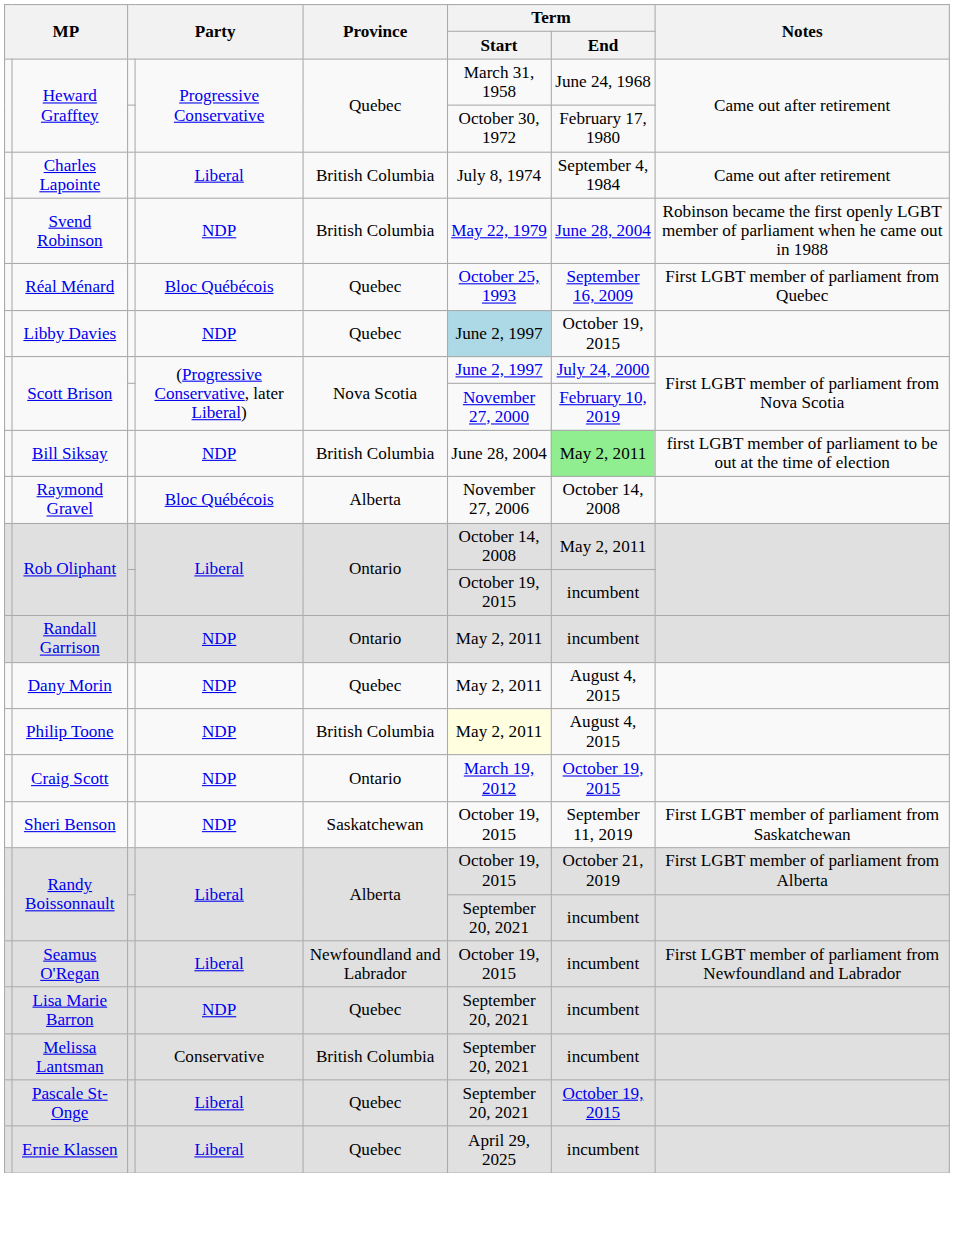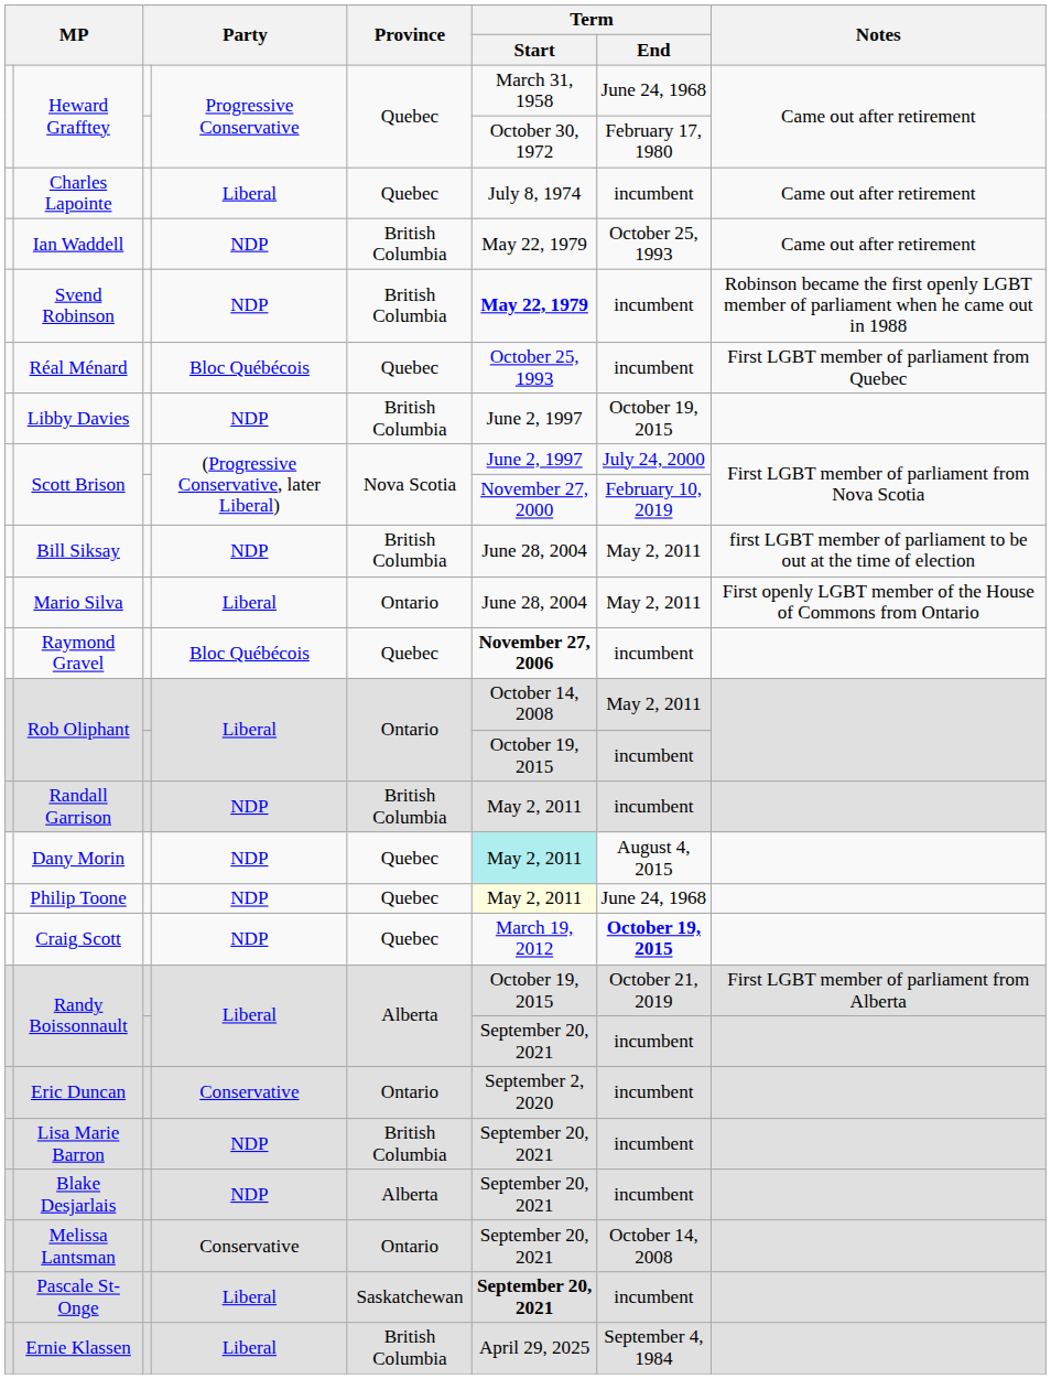Charles Lapointe | Province: British Columbia -> Quebec
Charles Lapointe | Term / End: September 4, 1984 -> incumbent
+ row: Ian Waddell | NDP | British Columbia | May 22, 1979 | October 25, 1993 | Came out after retirement
Svend Robinson | Term / Start: normal -> bold
Svend Robinson | Term / End: June 28, 2004 -> incumbent
Réal Ménard | Term / End: September 16, 2009 -> incumbent
Libby Davies | Province: Quebec -> British Columbia
Libby Davies | Term / Start: lightblue background -> no background
Bill Siksay | Term / End: lightgreen background -> no background
+ row: Mario Silva | Liberal | Ontario | June 28, 2004 | May 2, 2011 | First openly LGBT member of the House of Commons from Ontario
Raymond Gravel | Province: Alberta -> Quebec
Raymond Gravel | Term / Start: normal -> bold
Raymond Gravel | Term / End: October 14, 2008 -> incumbent
Randall Garrison | Province: Ontario -> British Columbia
Dany Morin | Term / Start: no background -> paleturquoise background
Philip Toone | Province: British Columbia -> Quebec
Philip Toone | Term / End: August 4, 2015 -> June 24, 1968
Craig Scott | Province: Ontario -> Quebec
Craig Scott | Term / End: normal -> bold
- row: Sheri Benson | NDP | Saskatchewan | October 19, 2015 | September 11, 2019 | First LGBT member of parliament from Saskatchewan
- row: Seamus O'Regan | Liberal | Newfoundland and Labrador | October 19, 2015 | incumbent | First LGBT member of parliament from Newfoundland and Labrador
+ row: Eric Duncan | Conservative | Ontario | September 2, 2020 | incumbent
Lisa Marie Barron | Province: Quebec -> British Columbia
+ row: Blake Desjarlais | NDP | Alberta | September 20, 2021 | incumbent
Melissa Lantsman | Province: British Columbia -> Ontario
Melissa Lantsman | Term / End: incumbent -> October 14, 2008
Pascale St-Onge | Province: Quebec -> Saskatchewan
Pascale St-Onge | Term / Start: normal -> bold
Pascale St-Onge | Term / End: October 19, 2015 -> incumbent
Ernie Klassen | Province: Quebec -> British Columbia
Ernie Klassen | Term / End: incumbent -> September 4, 1984
